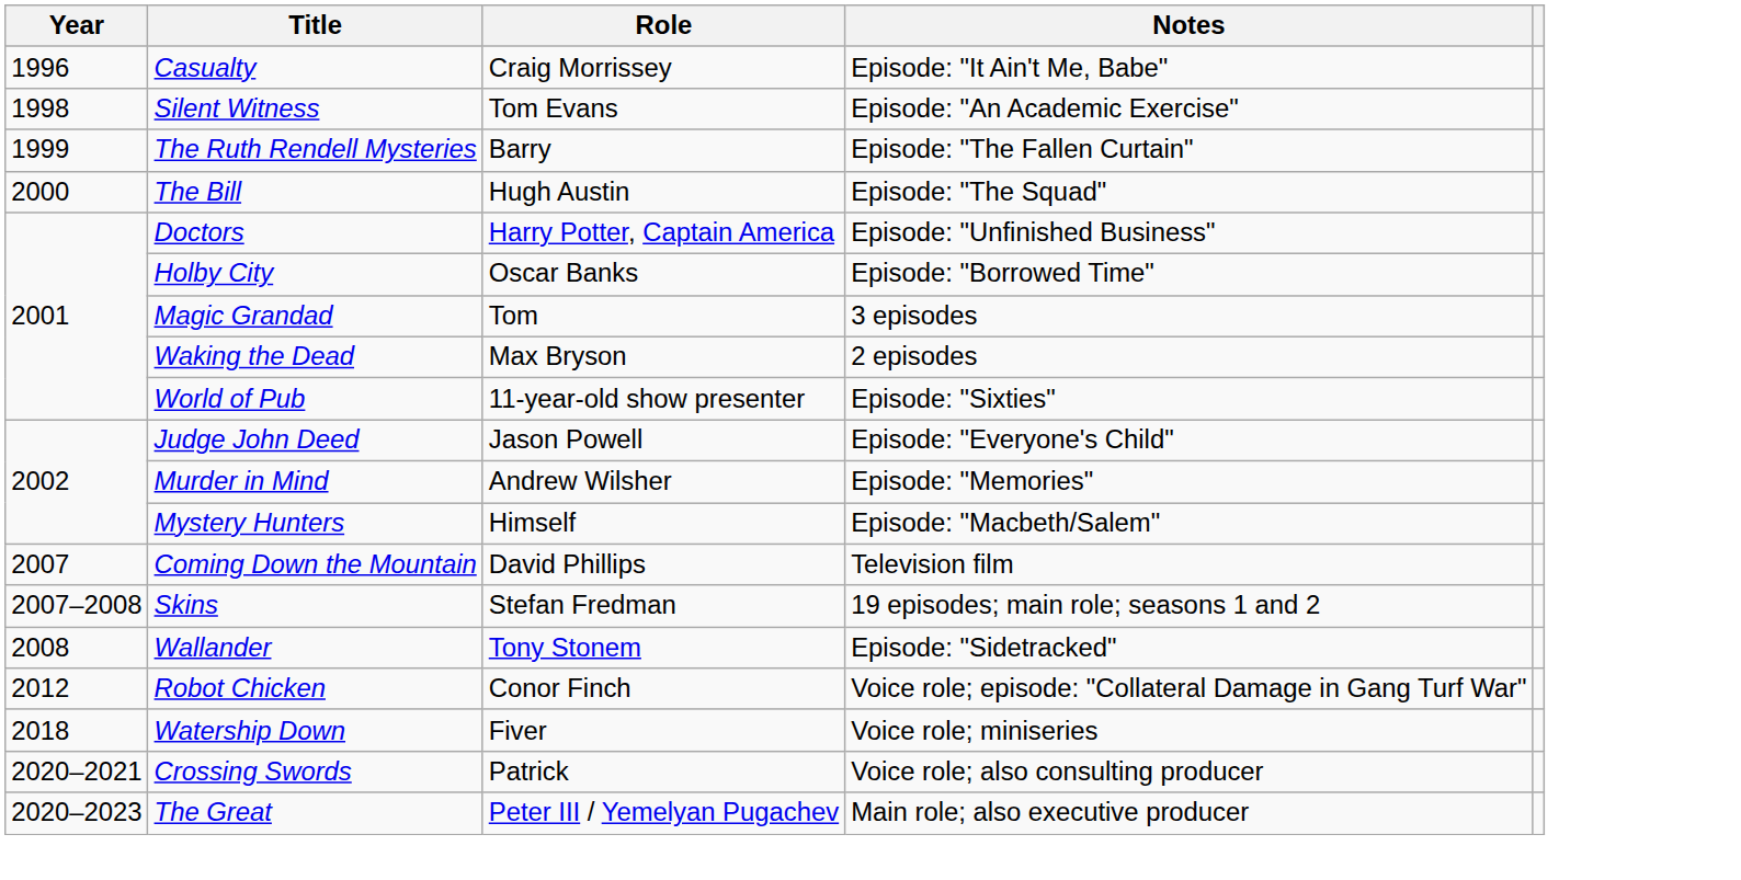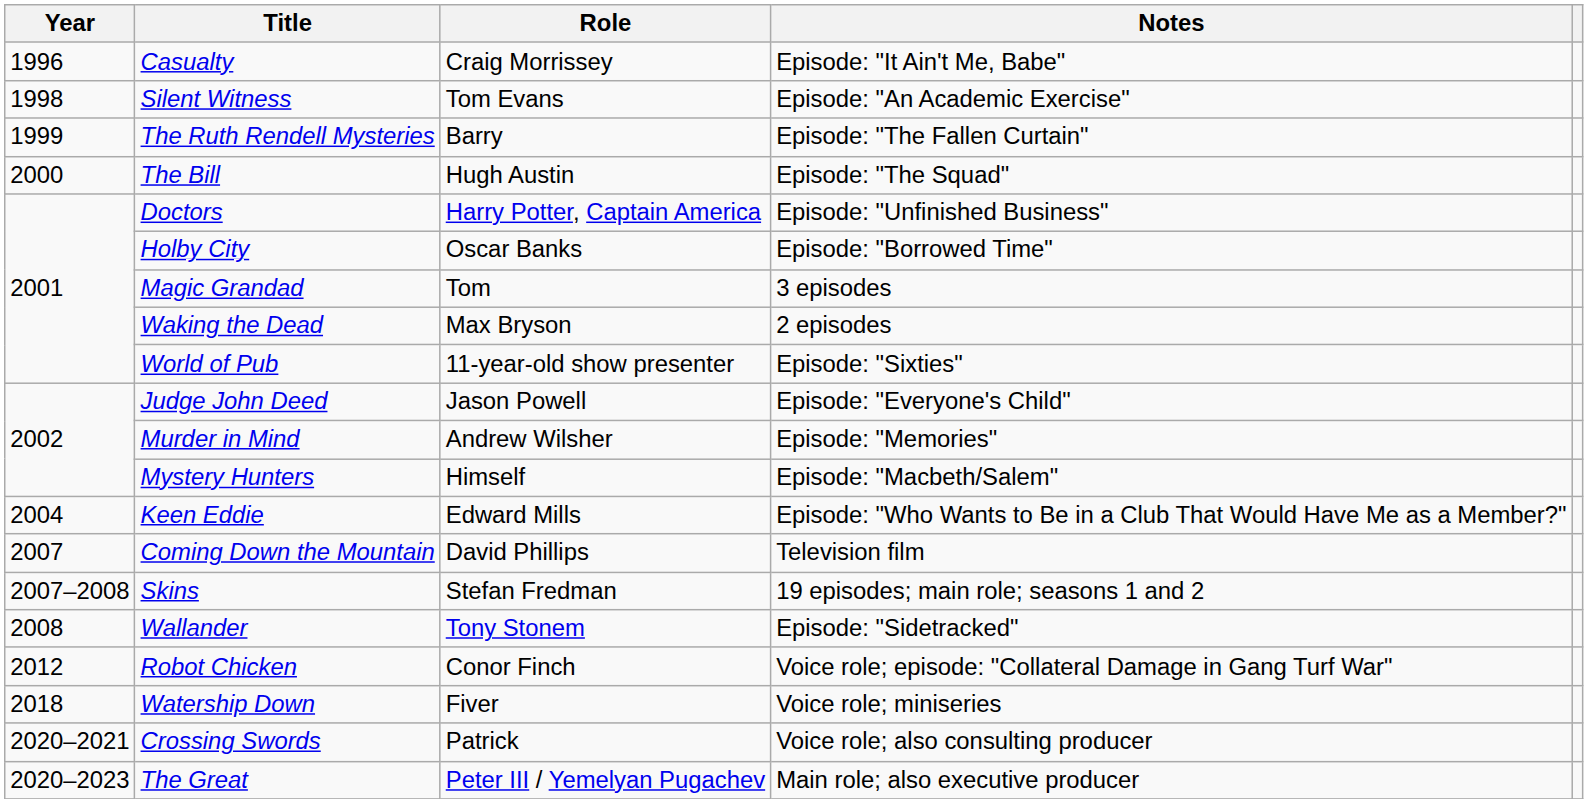+ row: 2004 | Keen Eddie | Edward Mills | Episode: "Who Wants to Be in a Club That Would Have Me as a Member?"
